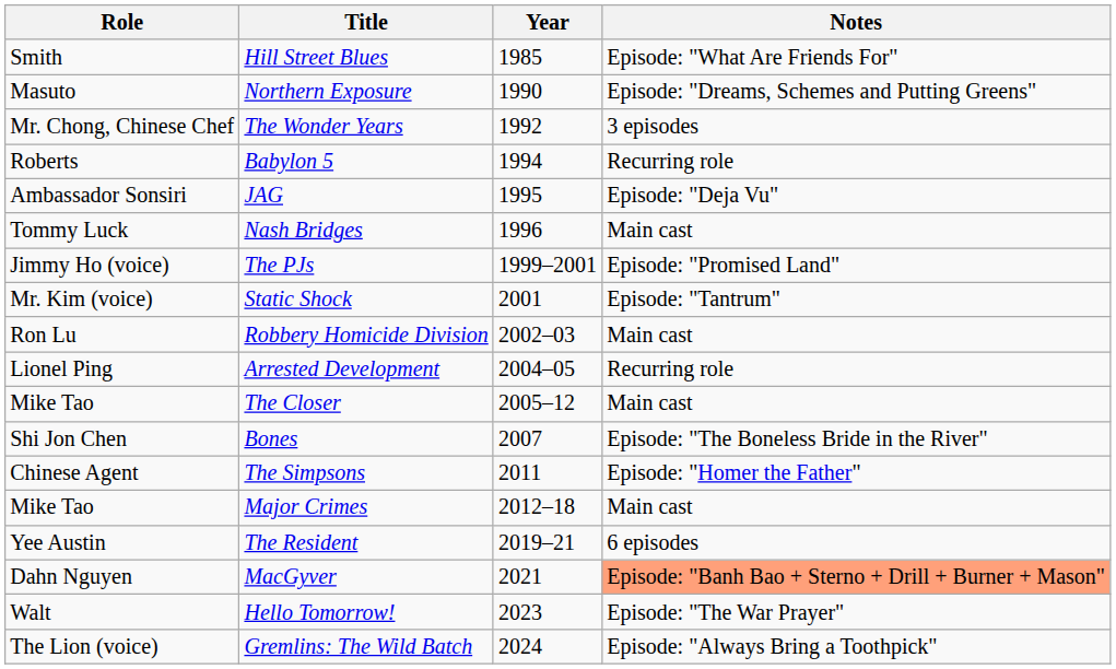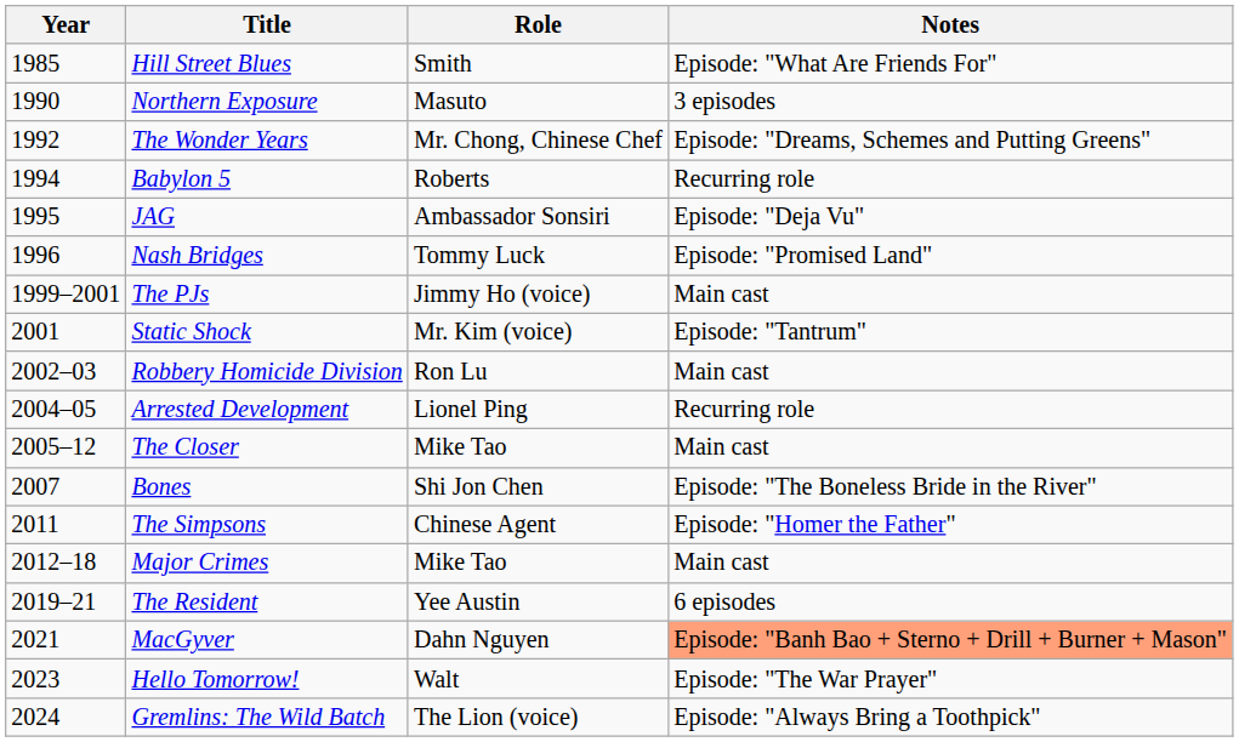columns swapped: Year <-> Role
Northern Exposure | Notes: Episode: "Dreams, Schemes and Putting Greens" -> 3 episodes
The Wonder Years | Notes: 3 episodes -> Episode: "Dreams, Schemes and Putting Greens"
Nash Bridges | Notes: Main cast -> Episode: "Promised Land"
The PJs | Notes: Episode: "Promised Land" -> Main cast
